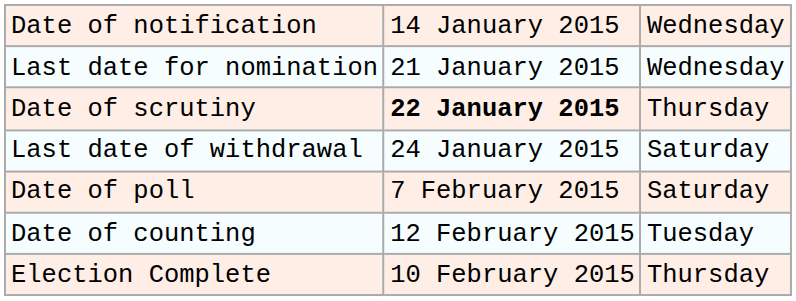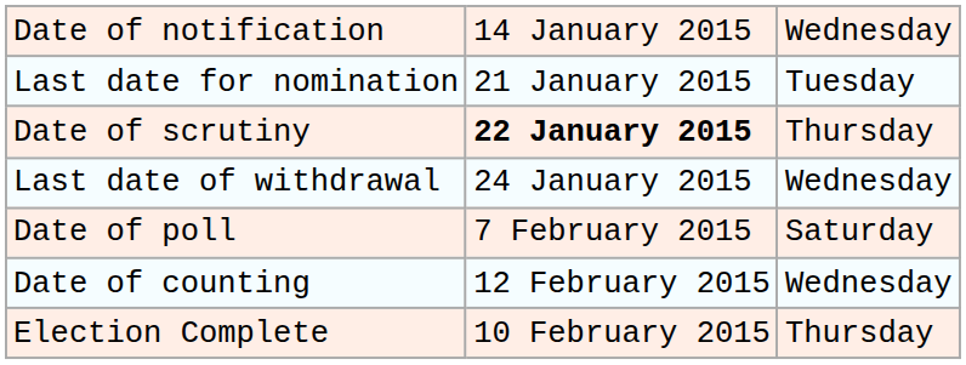Last date for nomination | column 3: Wednesday -> Tuesday
Last date of withdrawal | column 3: Saturday -> Wednesday
Date of counting | column 3: Tuesday -> Wednesday
